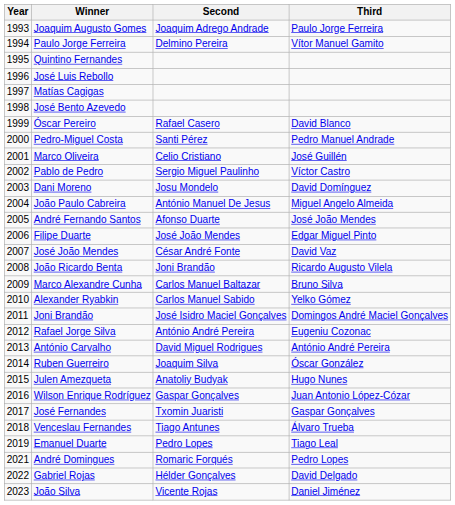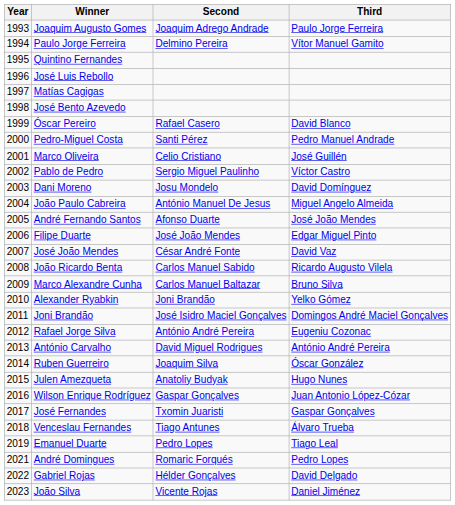João Ricardo Benta | Second: Joni Brandão -> Carlos Manuel Sabido
Alexander Ryabkin | Second: Carlos Manuel Sabido -> Joni Brandão
